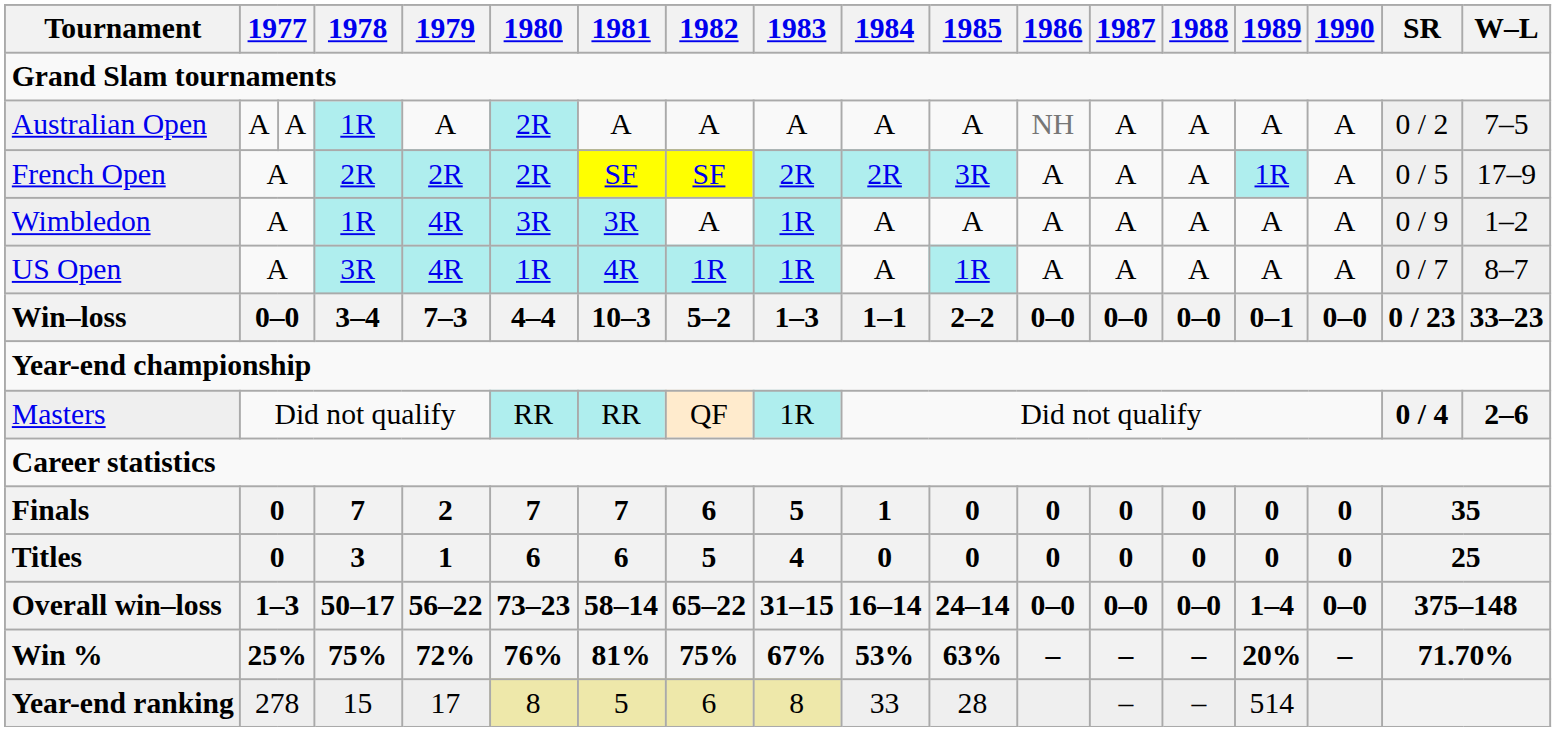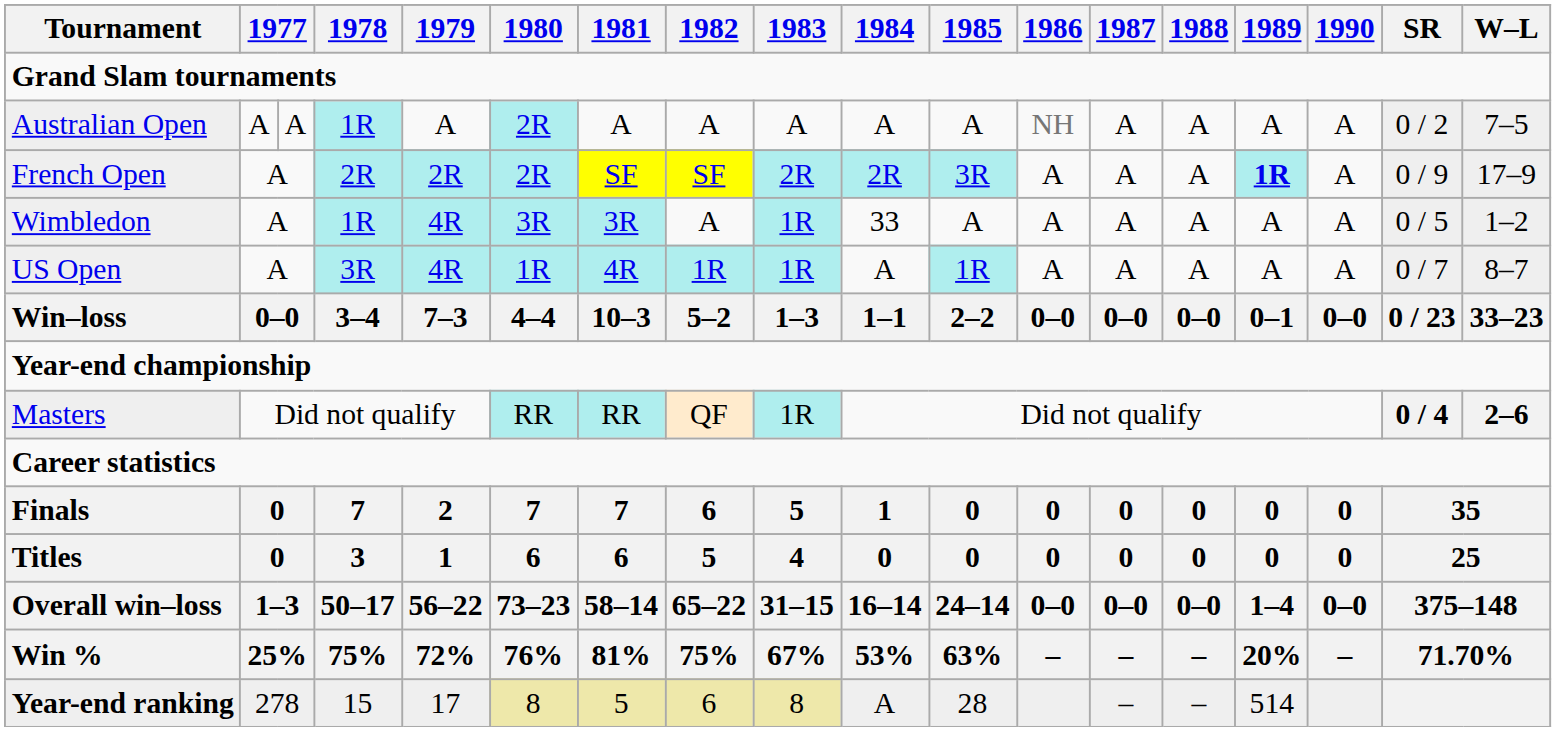French Open | 1989: normal -> bold
French Open | SR: 0 / 5 -> 0 / 9
Wimbledon | 1984: A -> 33
Wimbledon | SR: 0 / 9 -> 0 / 5
Year-end ranking | 1984: 33 -> A
